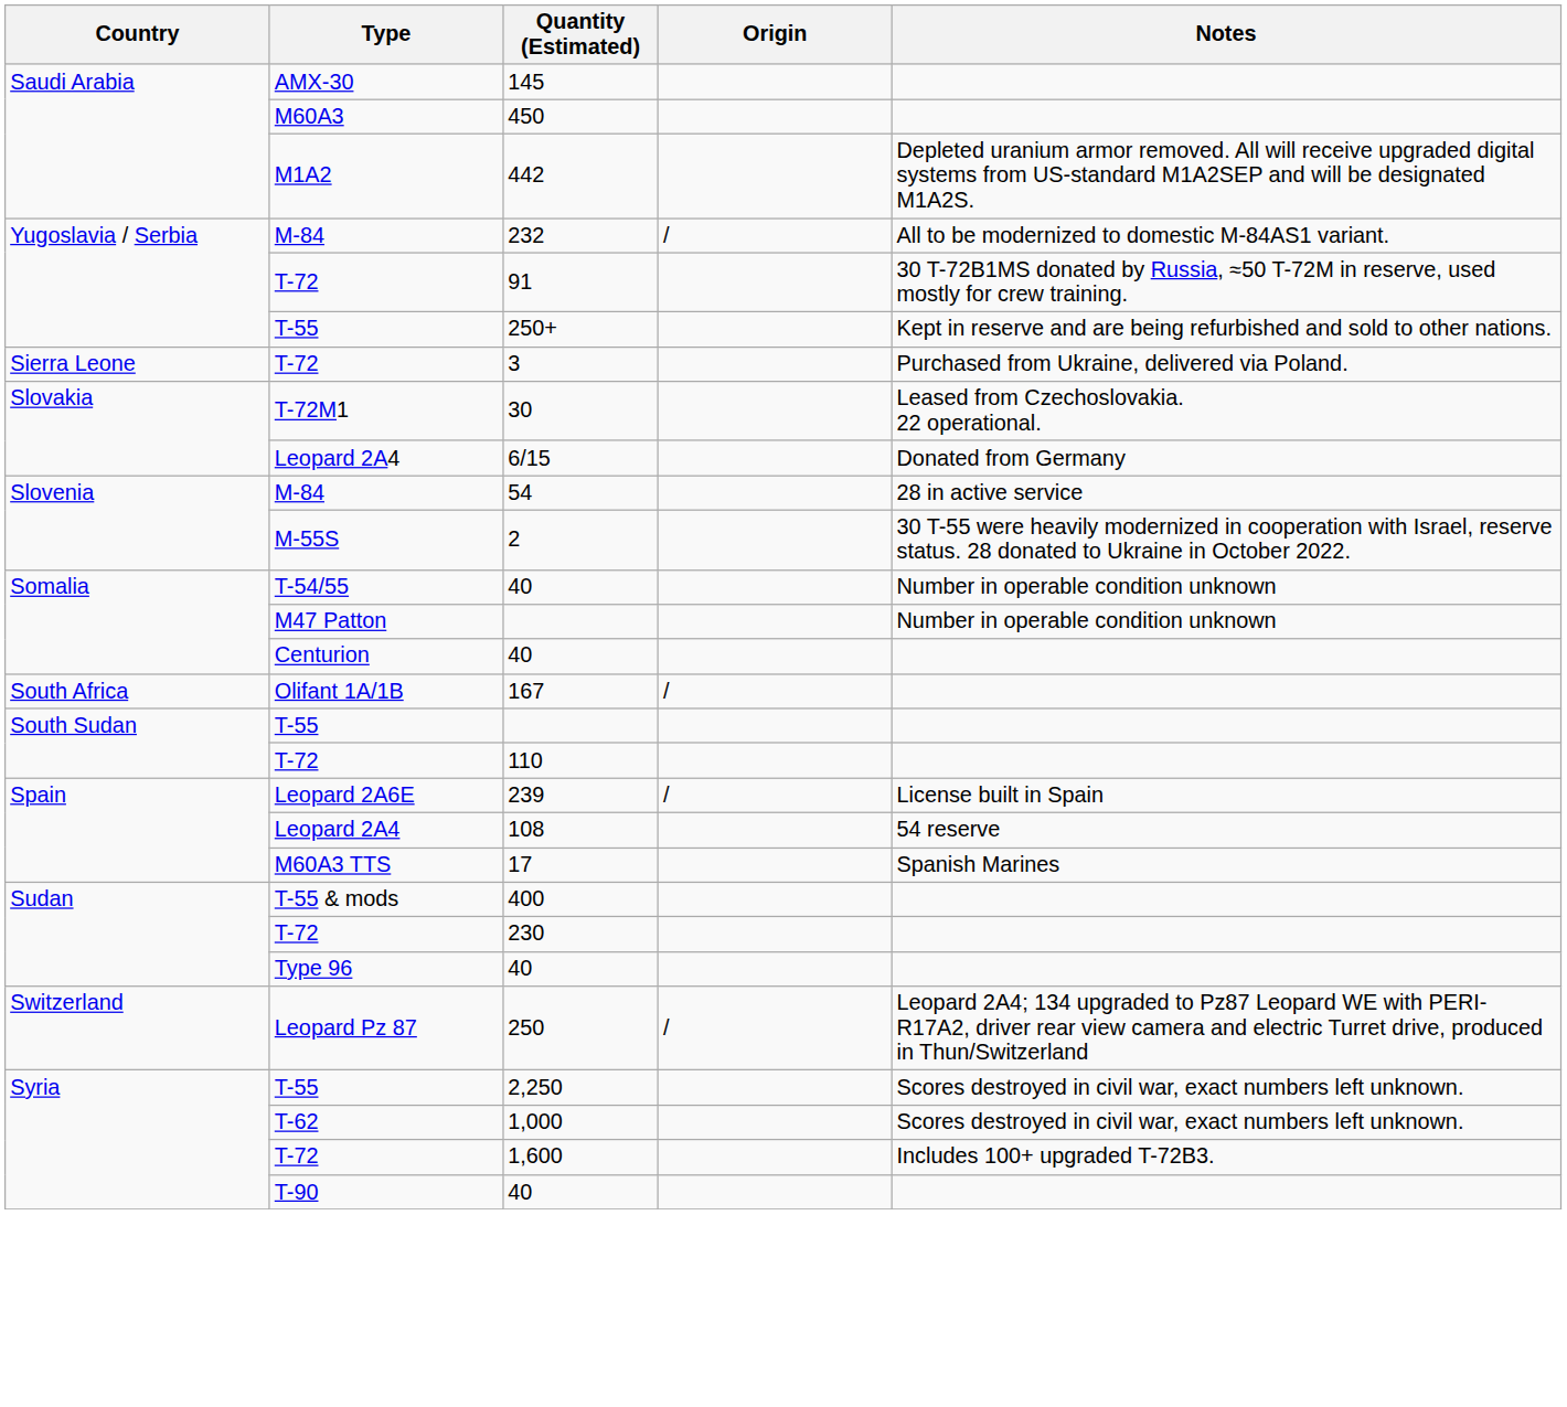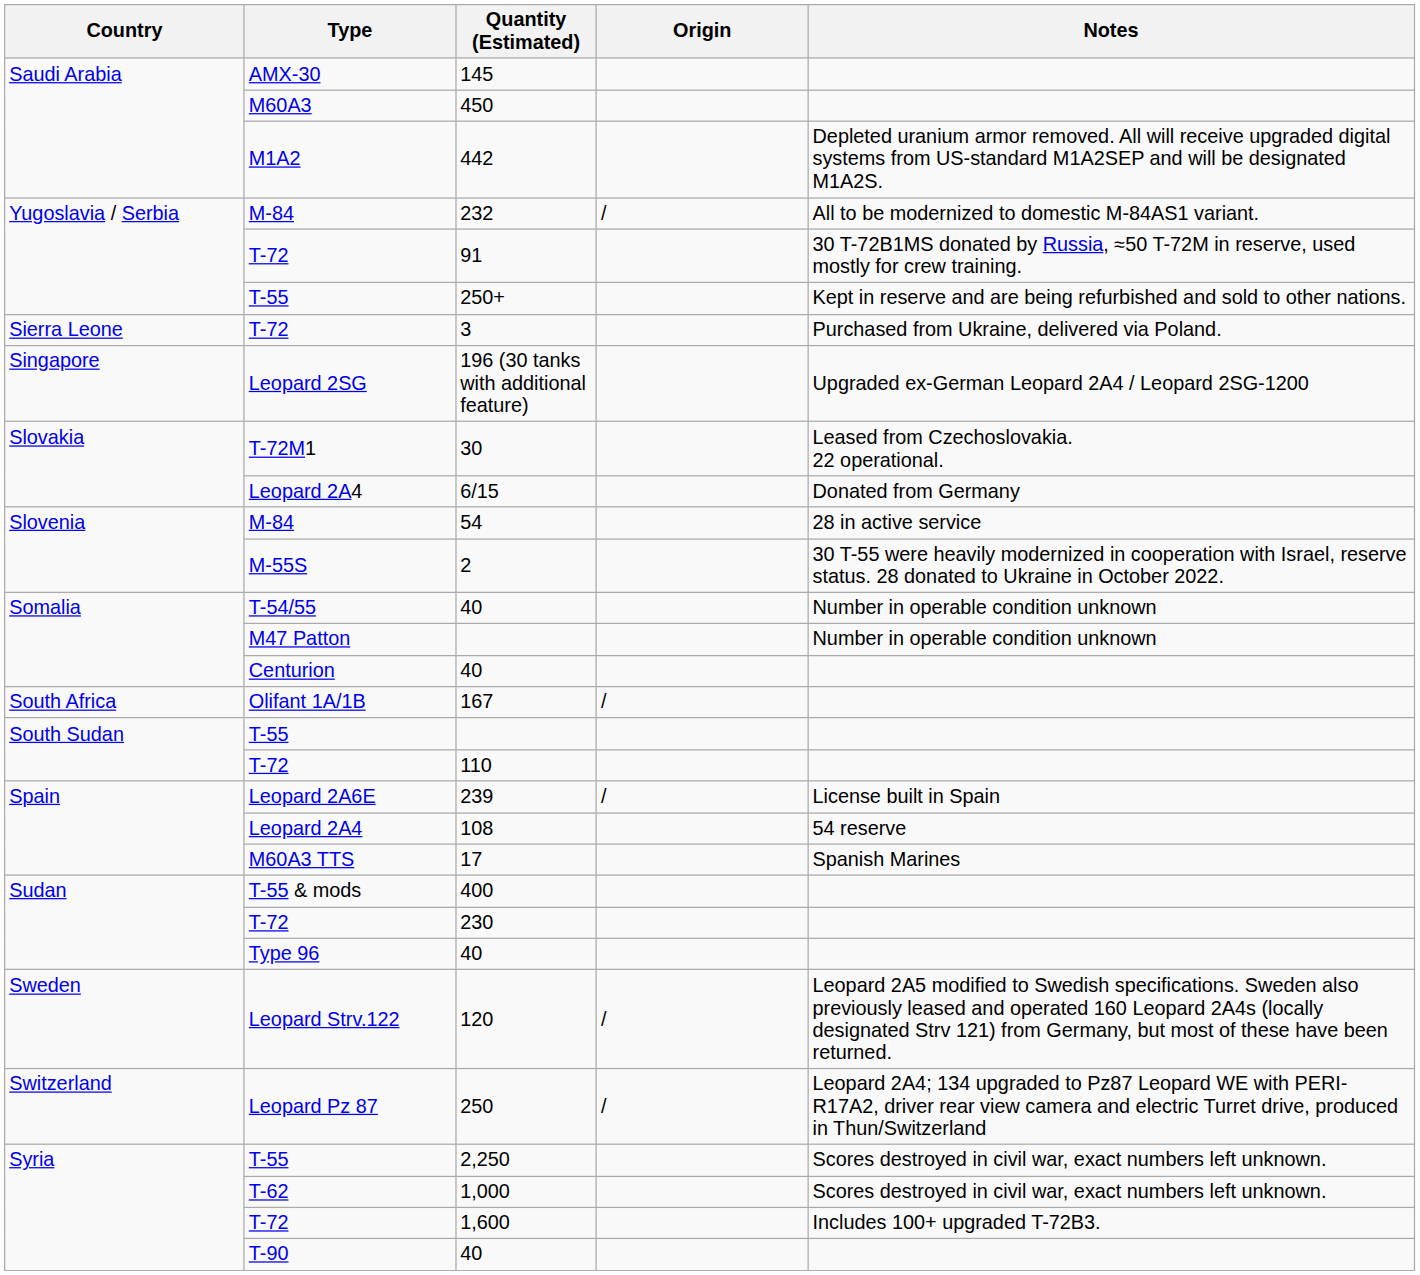+ row: Singapore | Leopard 2SG | 196 (30 tanks with additional feature) | Upgraded ex-German Leopard 2A4 / Leopard 2SG-1200
+ row: Sweden | Leopard Strv.122 | 120 | / | Leopard 2A5 modified to Swedish specifications. Sweden also previously leased and operated 160 Leopard 2A4s (locally designated Strv 121) from Germany, but most of these have been returned.
